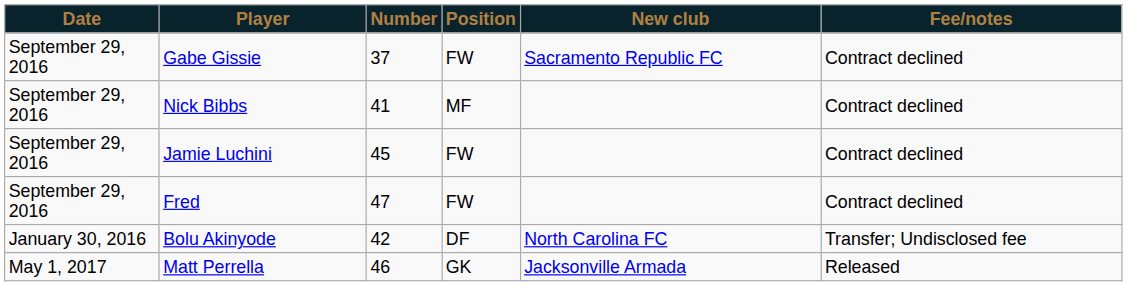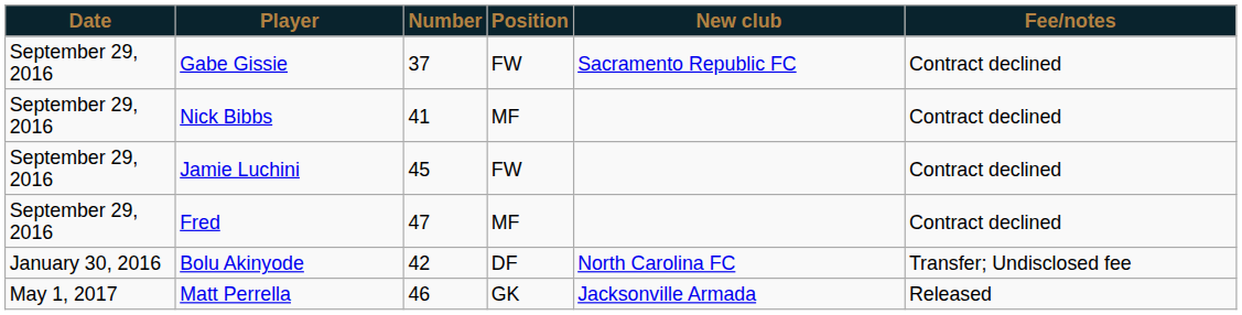Fred | Position: FW -> MF
